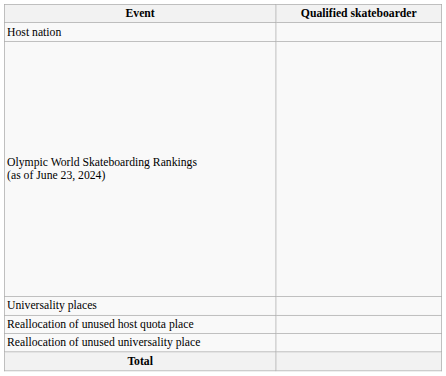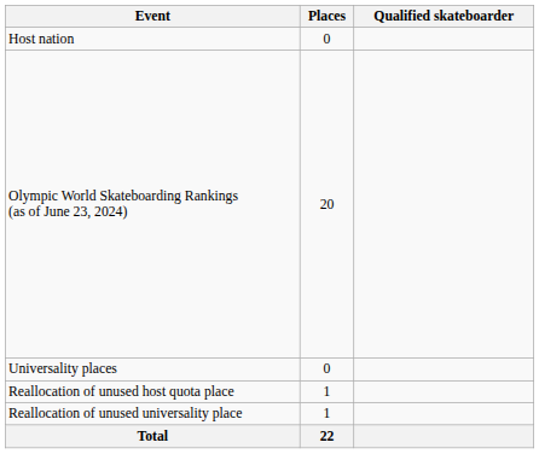+ column: Places | 0 | 20 | 0 | 1 | 1 | 22
